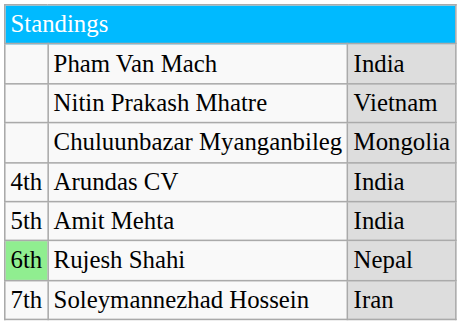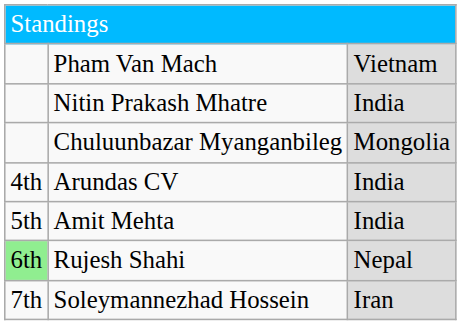Pham Van Mach | column 3: India -> Vietnam
Nitin Prakash Mhatre | column 3: Vietnam -> India
